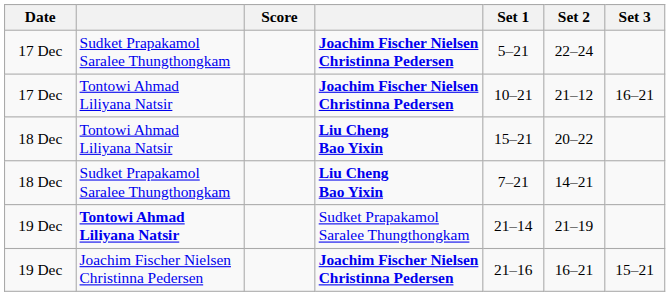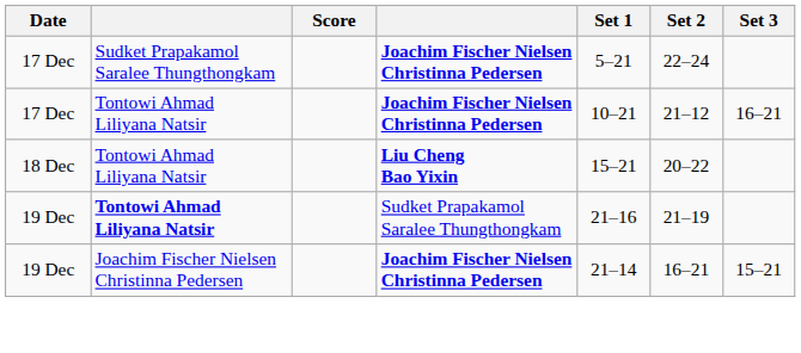- row: 18 Dec | Sudket Prapakamol Saralee Thungthongkam | Liu Cheng Bao Yixin | 7–21 | 14–21
19 Dec / Tontowi Ahmad Liliyana Natsir | Set 1: 21–14 -> 21–16
19 Dec / Joachim Fischer Nielsen Christinna Pedersen | Set 1: 21–16 -> 21–14
